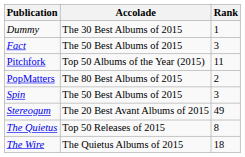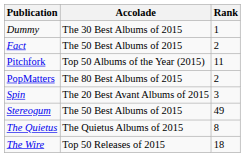Fact | Rank: 3 -> 2
Spin | Accolade: The 50 Best Albums of 2015 -> The 20 Best Avant Albums of 2015
Stereogum | Accolade: The 20 Best Avant Albums of 2015 -> The 50 Best Albums of 2015
The Quietus | Accolade: Top 50 Releases of 2015 -> The Quietus Albums of 2015
The Wire | Accolade: The Quietus Albums of 2015 -> Top 50 Releases of 2015
